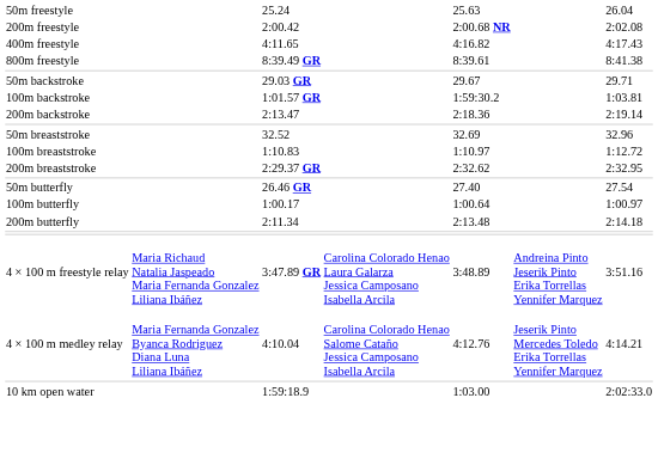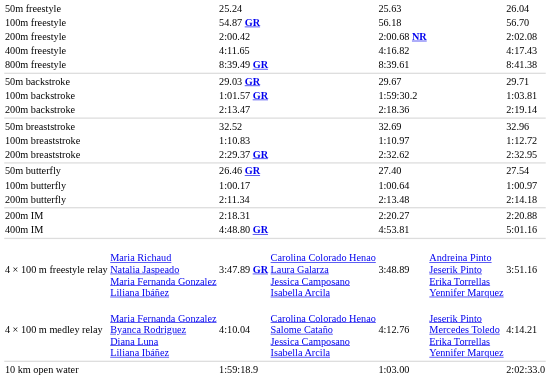+ row: 100m freestyle | 54.87 GR | 56.18 | 56.70
+ row: 200m IM | 2:18.31 | 2:20.27 | 2:20.88
+ row: 400m IM | 4:48.80 GR | 4:53.81 | 5:01.16
